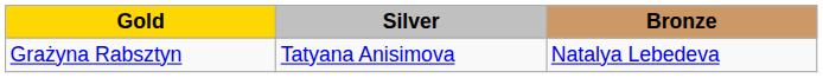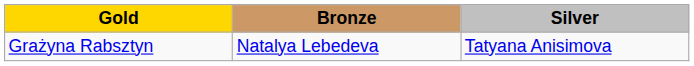columns swapped: Silver <-> Bronze
